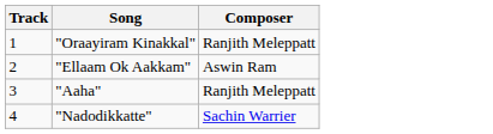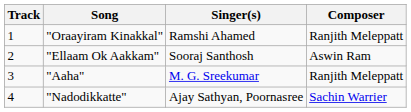+ column: Singer(s) | Ramshi Ahamed | Sooraj Santhosh | M. G. Sreekumar | Ajay Sathyan, Poornasree
